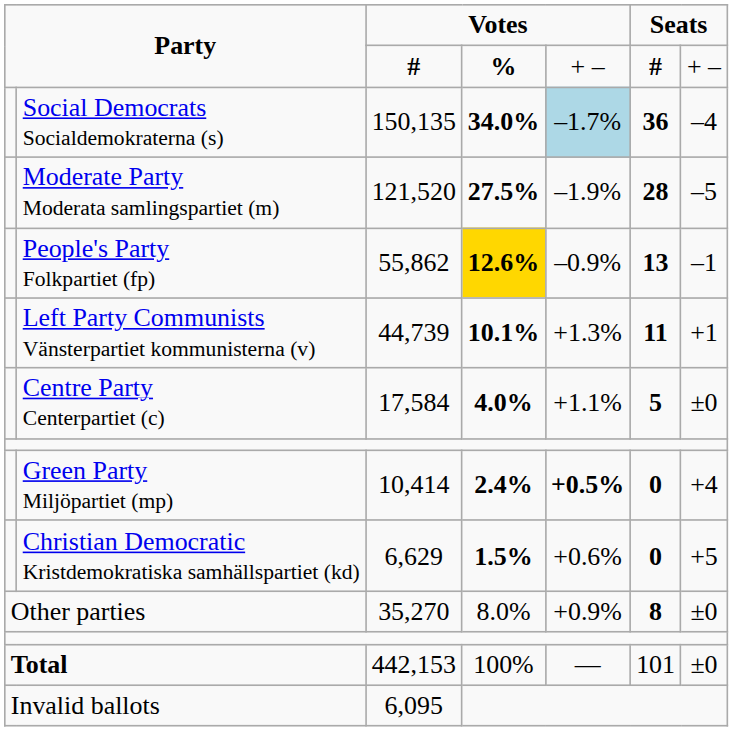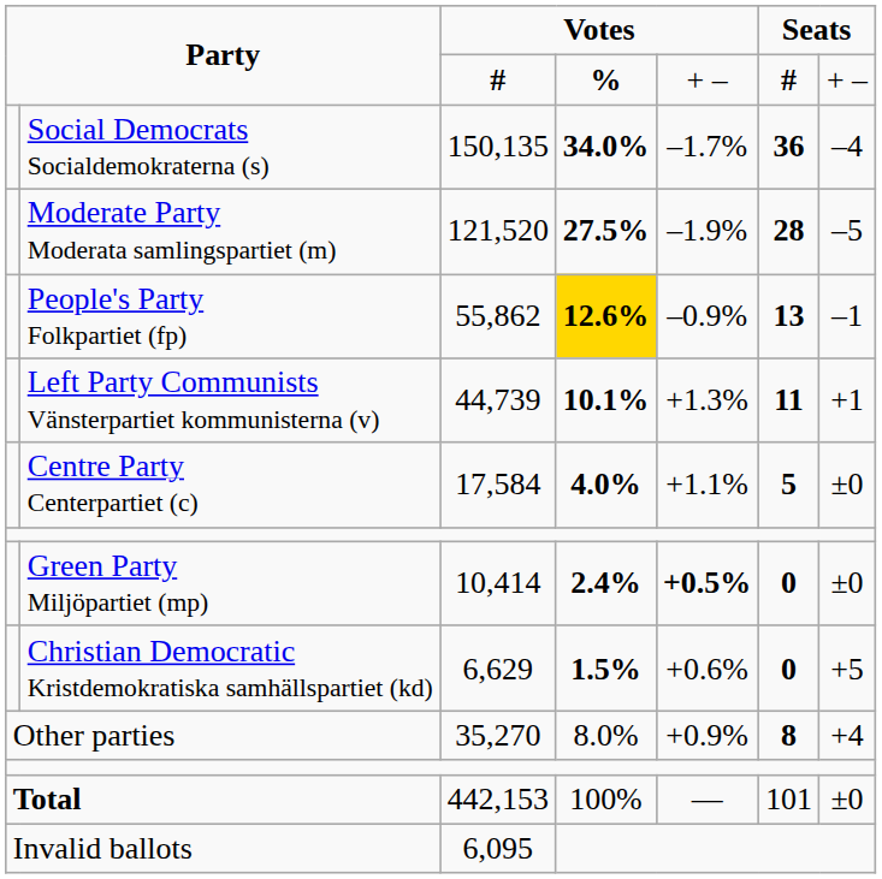Social Democrats Socialdemokraterna (s) | column 5: lightblue background -> no background
Green Party Miljöpartiet (mp) | column 7: +4 -> ±0
Other parties | column 7: ±0 -> +4
